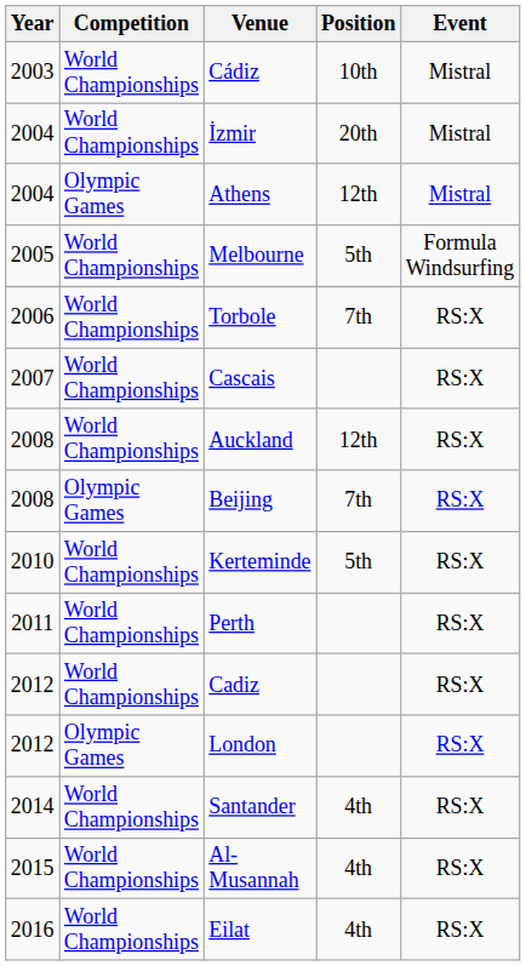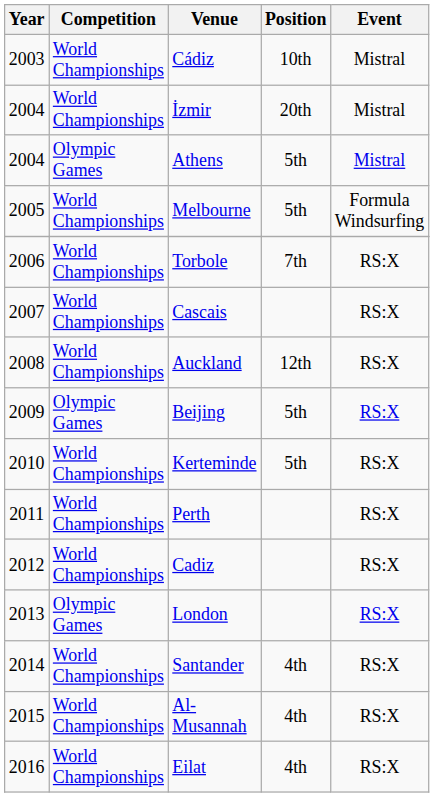Athens | Position: 12th -> 5th
Beijing | Year: 2008 -> 2009
Beijing | Position: 7th -> 5th
London | Year: 2012 -> 2013
